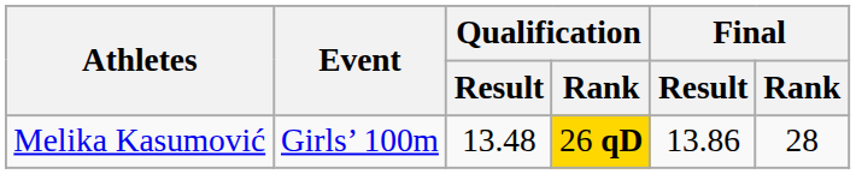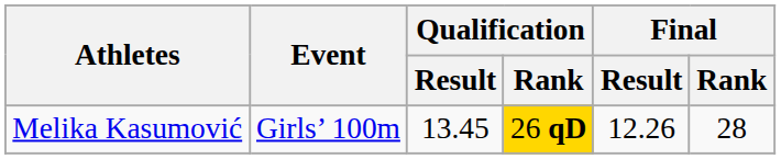Melika Kasumović | Qualification / Result: 13.48 -> 13.45
Melika Kasumović | Final / Result: 13.86 -> 12.26
